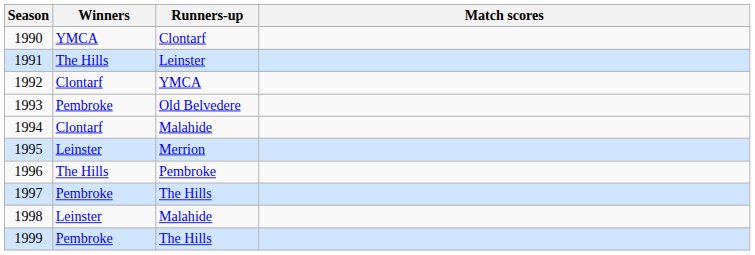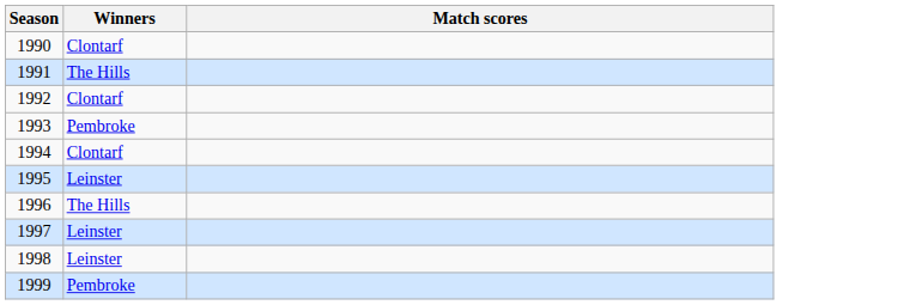- column: Runners-up | Clontarf | Leinster | YMCA | Old Belvedere | Malahide | Merrion | Pembroke | The Hills | Malahide | The Hills
1990 | Winners: YMCA -> Clontarf
1997 | Winners: Pembroke -> Leinster
